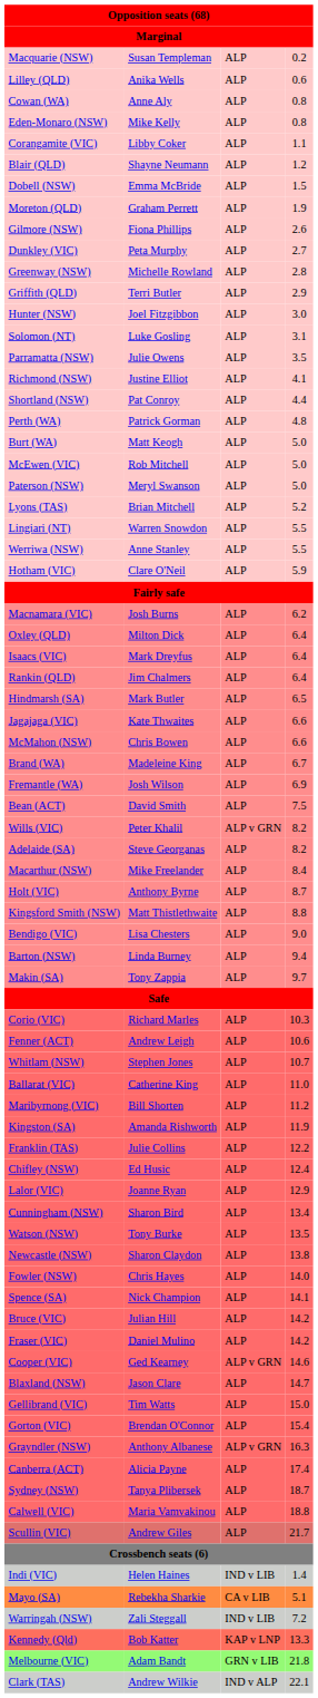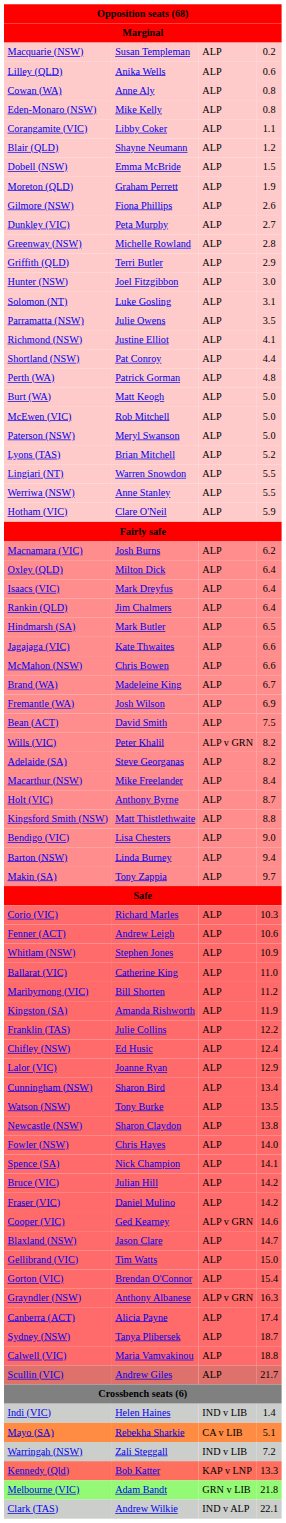Whitlam (NSW) | column 4: 10.7 -> 10.9
